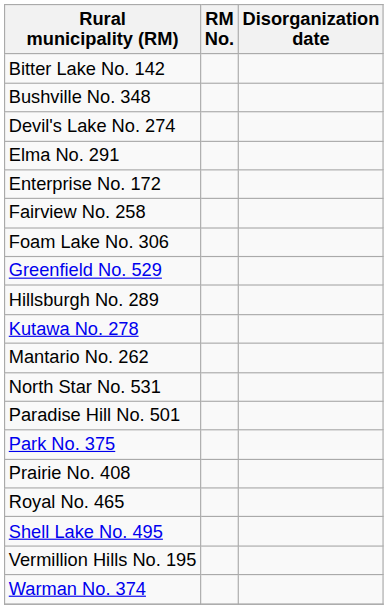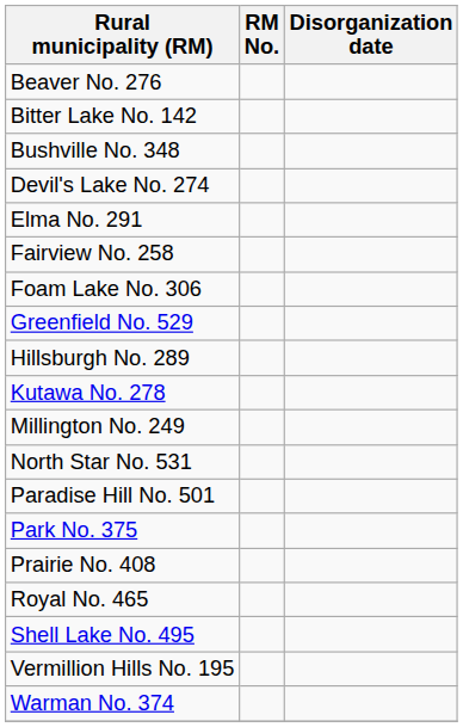+ row: Beaver No. 276
- row: Enterprise No. 172
- row: Mantario No. 262
+ row: Millington No. 249
